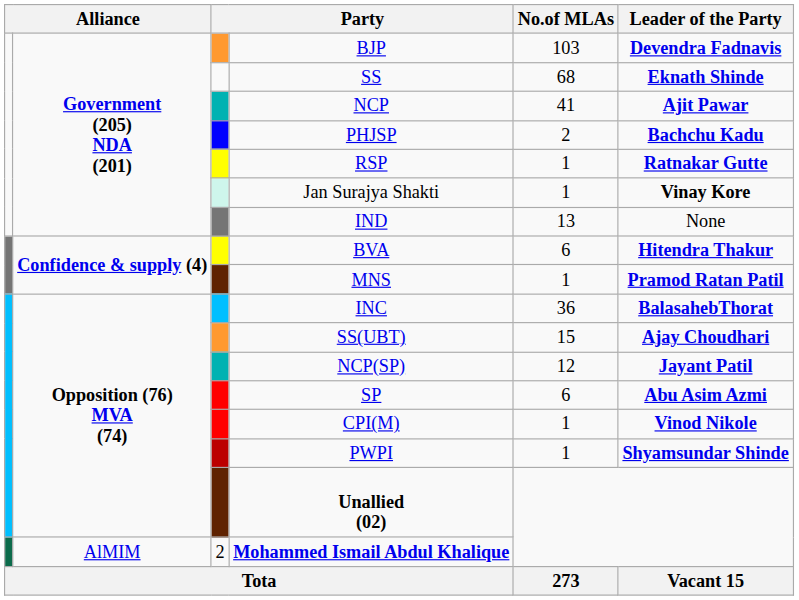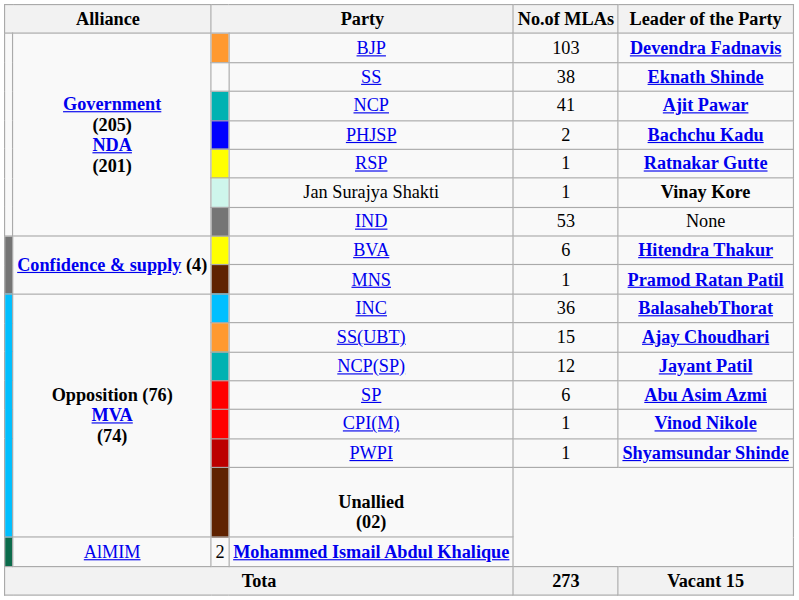SS | No.of MLAs: 68 -> 38
IND | No.of MLAs: 13 -> 53
